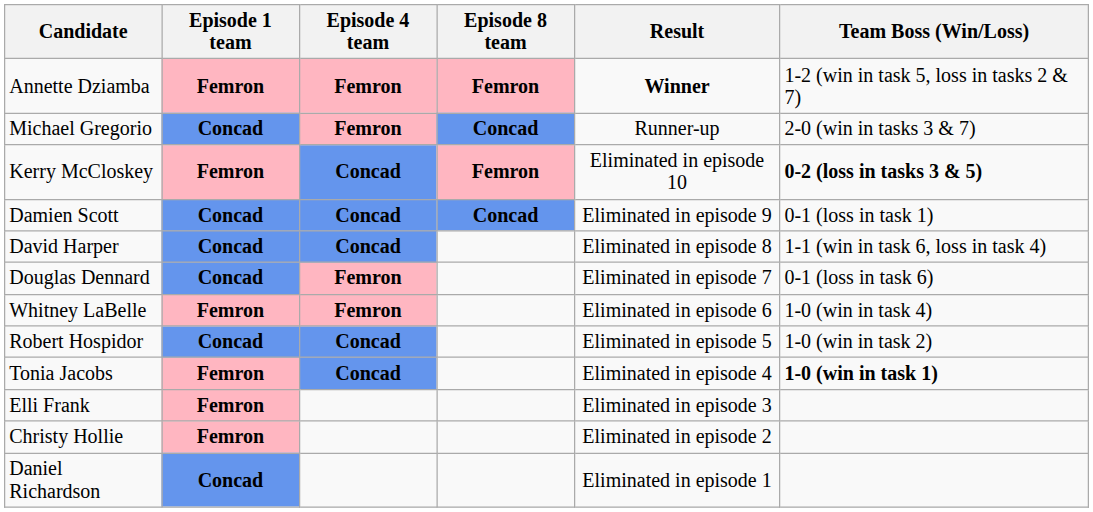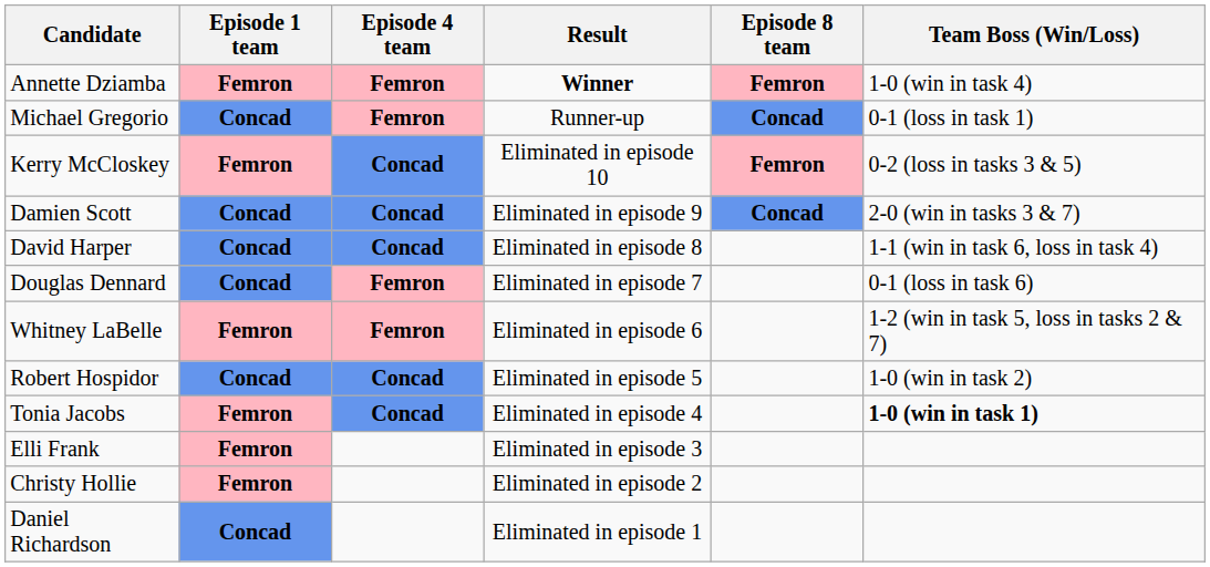columns swapped: Episode 8 team <-> Result
Annette Dziamba | Team Boss (Win/Loss): 1-2 (win in task 5, loss in tasks 2 & 7) -> 1-0 (win in task 4)
Michael Gregorio | Team Boss (Win/Loss): 2-0 (win in tasks 3 & 7) -> 0-1 (loss in task 1)
Kerry McCloskey | Team Boss (Win/Loss): bold -> normal
Damien Scott | Team Boss (Win/Loss): 0-1 (loss in task 1) -> 2-0 (win in tasks 3 & 7)
Whitney LaBelle | Team Boss (Win/Loss): 1-0 (win in task 4) -> 1-2 (win in task 5, loss in tasks 2 & 7)
